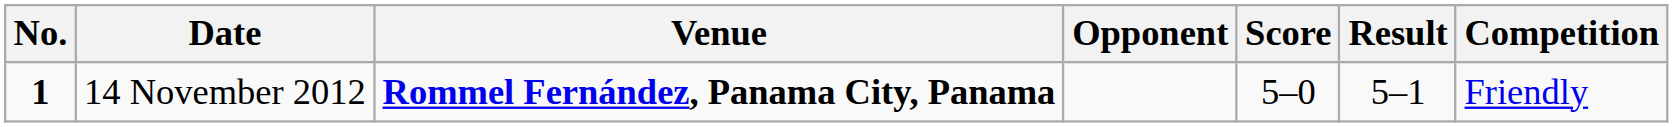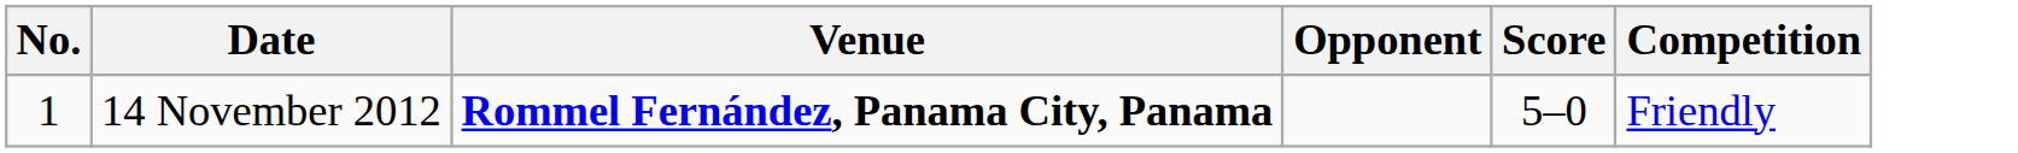- column: Result | 5–1
14 November 2012 | No.: bold -> normal
